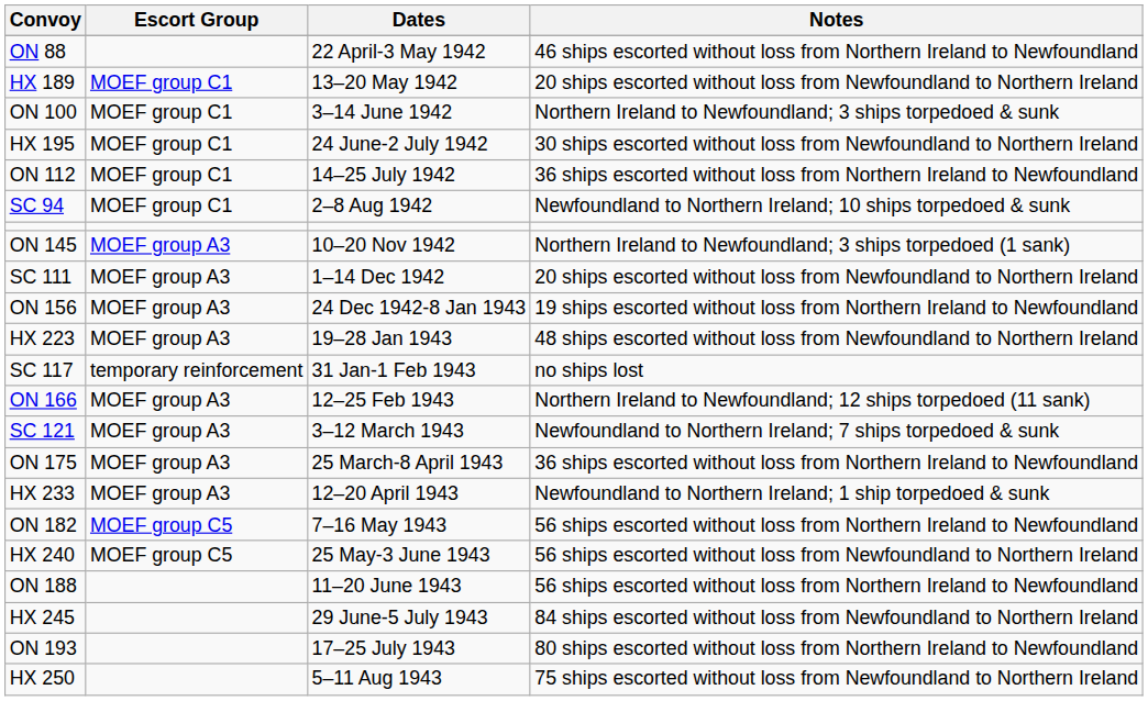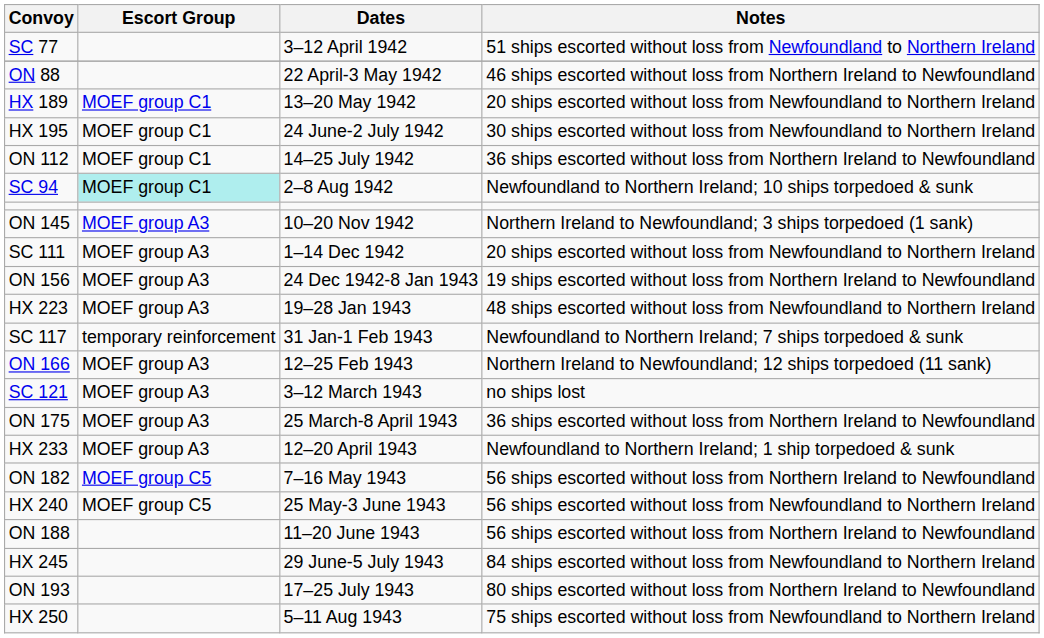+ row: SC 77 | 3–12 April 1942 | 51 ships escorted without loss from Newfoundland to Northern Ireland
- row: ON 100 | MOEF group C1 | 3–14 June 1942 | Northern Ireland to Newfoundland; 3 ships torpedoed & sunk
SC 94 | Escort Group: no background -> paleturquoise background
SC 117 | Notes: no ships lost -> Newfoundland to Northern Ireland; 7 ships torpedoed & sunk
SC 121 | Notes: Newfoundland to Northern Ireland; 7 ships torpedoed & sunk -> no ships lost
